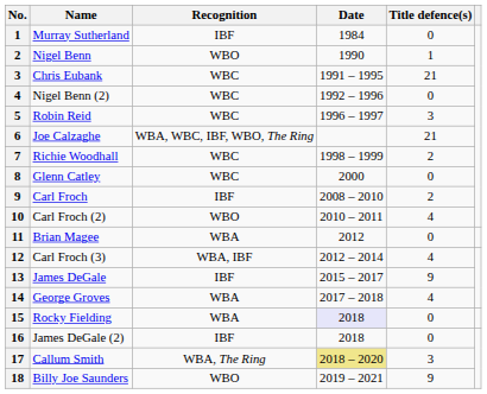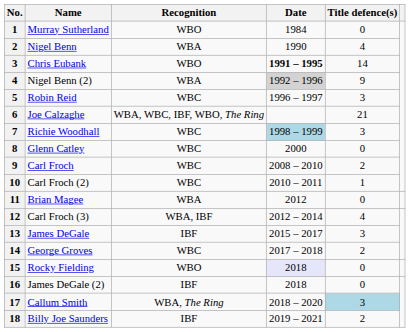Murray Sutherland | Recognition: IBF -> WBO
Nigel Benn | Recognition: WBO -> WBA
Nigel Benn | Title defence(s): 1 -> 4
Chris Eubank | Recognition: WBC -> WBO
Chris Eubank | Date: normal -> bold
Chris Eubank | Title defence(s): 21 -> 14
Nigel Benn (2) | Recognition: WBC -> WBA
Nigel Benn (2) | Date: no background -> lightgrey background
Nigel Benn (2) | Title defence(s): 0 -> 9
Richie Woodhall | Date: no background -> lightblue background
Richie Woodhall | Title defence(s): 2 -> 3
Carl Froch | Recognition: IBF -> WBC
Carl Froch (2) | Recognition: WBO -> WBC
Carl Froch (2) | Title defence(s): 4 -> 1
James DeGale | Title defence(s): 9 -> 3
George Groves | Recognition: WBA -> WBC
George Groves | Title defence(s): 4 -> 2
Rocky Fielding | Recognition: WBA -> WBO
Callum Smith | Date: khaki background -> no background
Callum Smith | Title defence(s): no background -> lightblue background
Billy Joe Saunders | Recognition: WBO -> IBF
Billy Joe Saunders | Title defence(s): 9 -> 2
